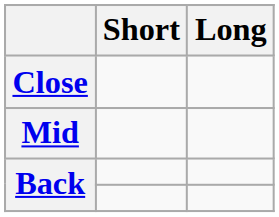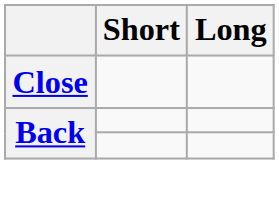- row: Mid
